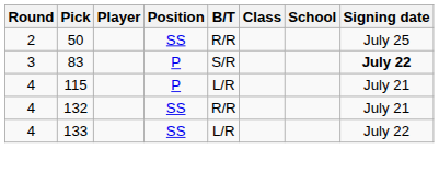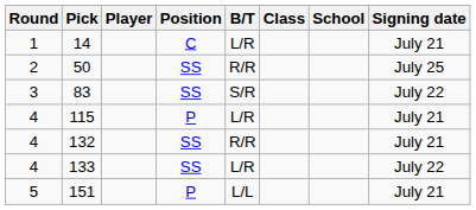+ row: 1 | 14 | C | L/R | July 21
83 | Position: P -> SS
83 | Signing date: bold -> normal
+ row: 5 | 151 | P | L/L | July 21
